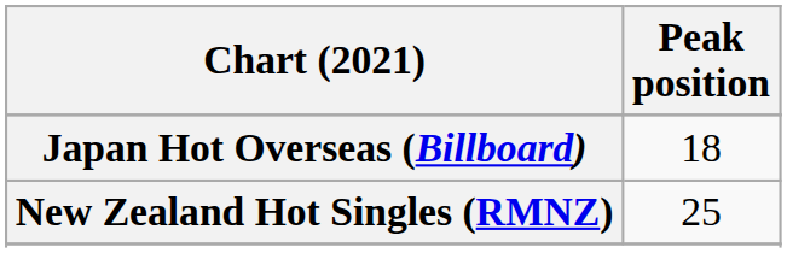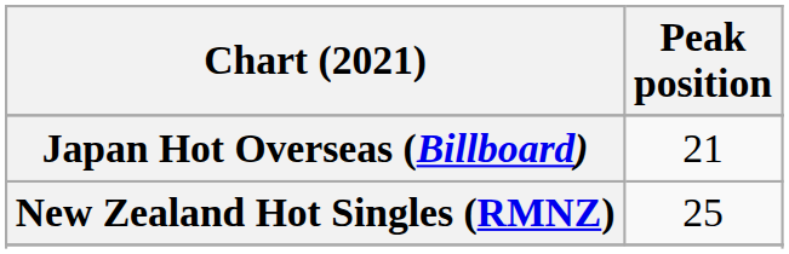Japan Hot Overseas (Billboard) | Peak position: 18 -> 21
